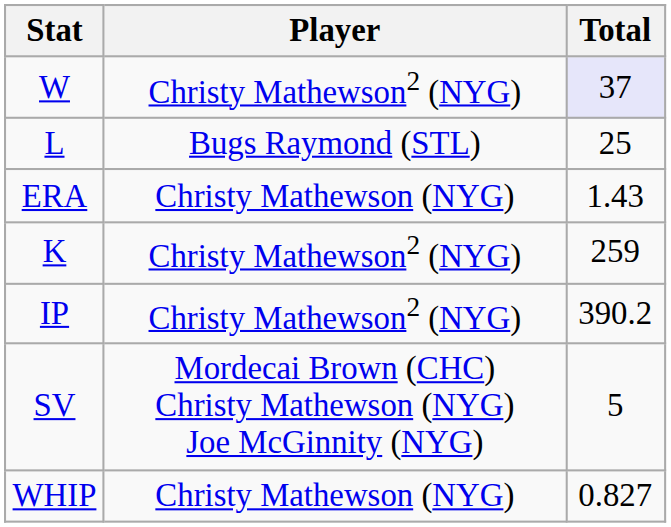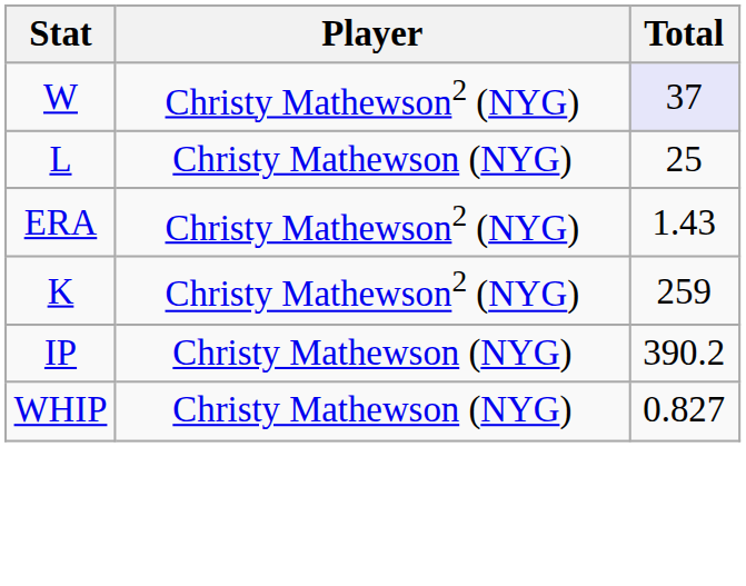L | Player: Bugs Raymond (STL) -> Christy Mathewson (NYG)
ERA | Player: Christy Mathewson (NYG) -> Christy Mathewson2 (NYG)
IP | Player: Christy Mathewson2 (NYG) -> Christy Mathewson (NYG)
- row: SV | Mordecai Brown (CHC) Christy Mathewson (NYG) Joe McGinnity (NYG) | 5
